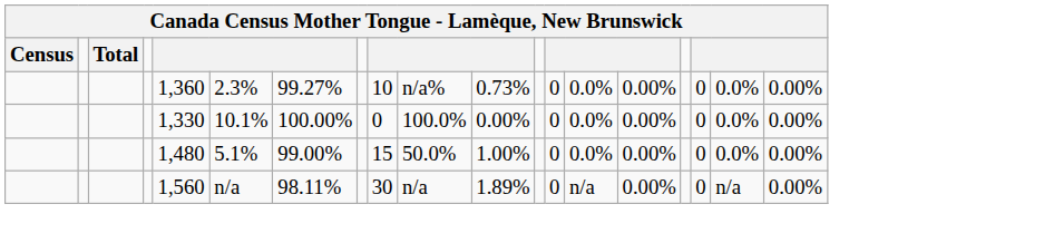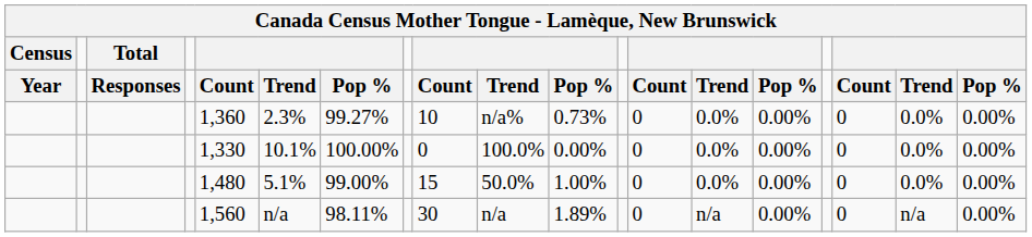+ row: Year | Responses | Count | Trend | Pop % | Count | Trend | Pop % | Count | Trend | Pop % | Count | Trend | Pop %
